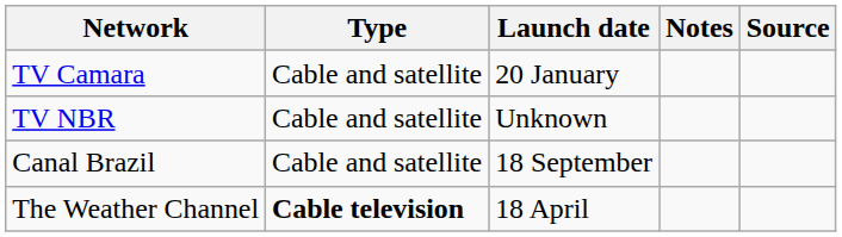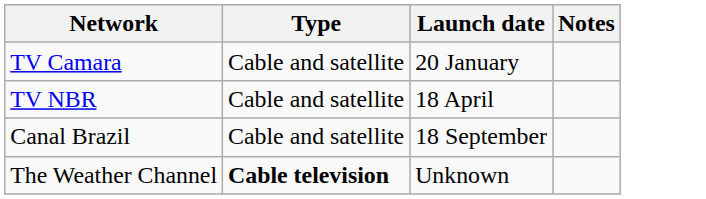- column: Source
TV NBR | Launch date: Unknown -> 18 April
The Weather Channel | Launch date: 18 April -> Unknown
